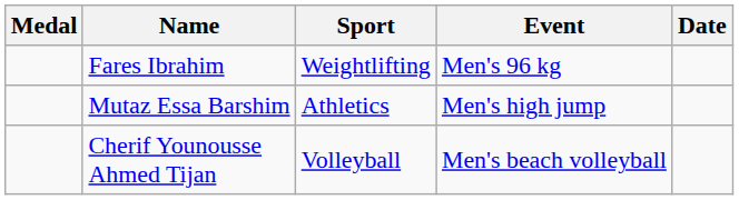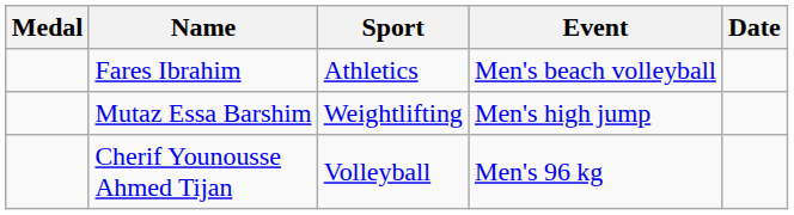Fares Ibrahim | Sport: Weightlifting -> Athletics
Fares Ibrahim | Event: Men's 96 kg -> Men's beach volleyball
Mutaz Essa Barshim | Sport: Athletics -> Weightlifting
Cherif Younousse Ahmed Tijan | Event: Men's beach volleyball -> Men's 96 kg
